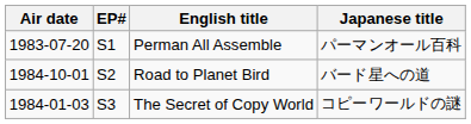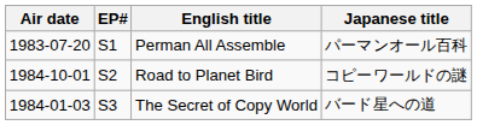Road to Planet Bird | Japanese title: バード星への道 -> コピーワールドの謎
The Secret of Copy World | Japanese title: コピーワールドの謎 -> バード星への道
